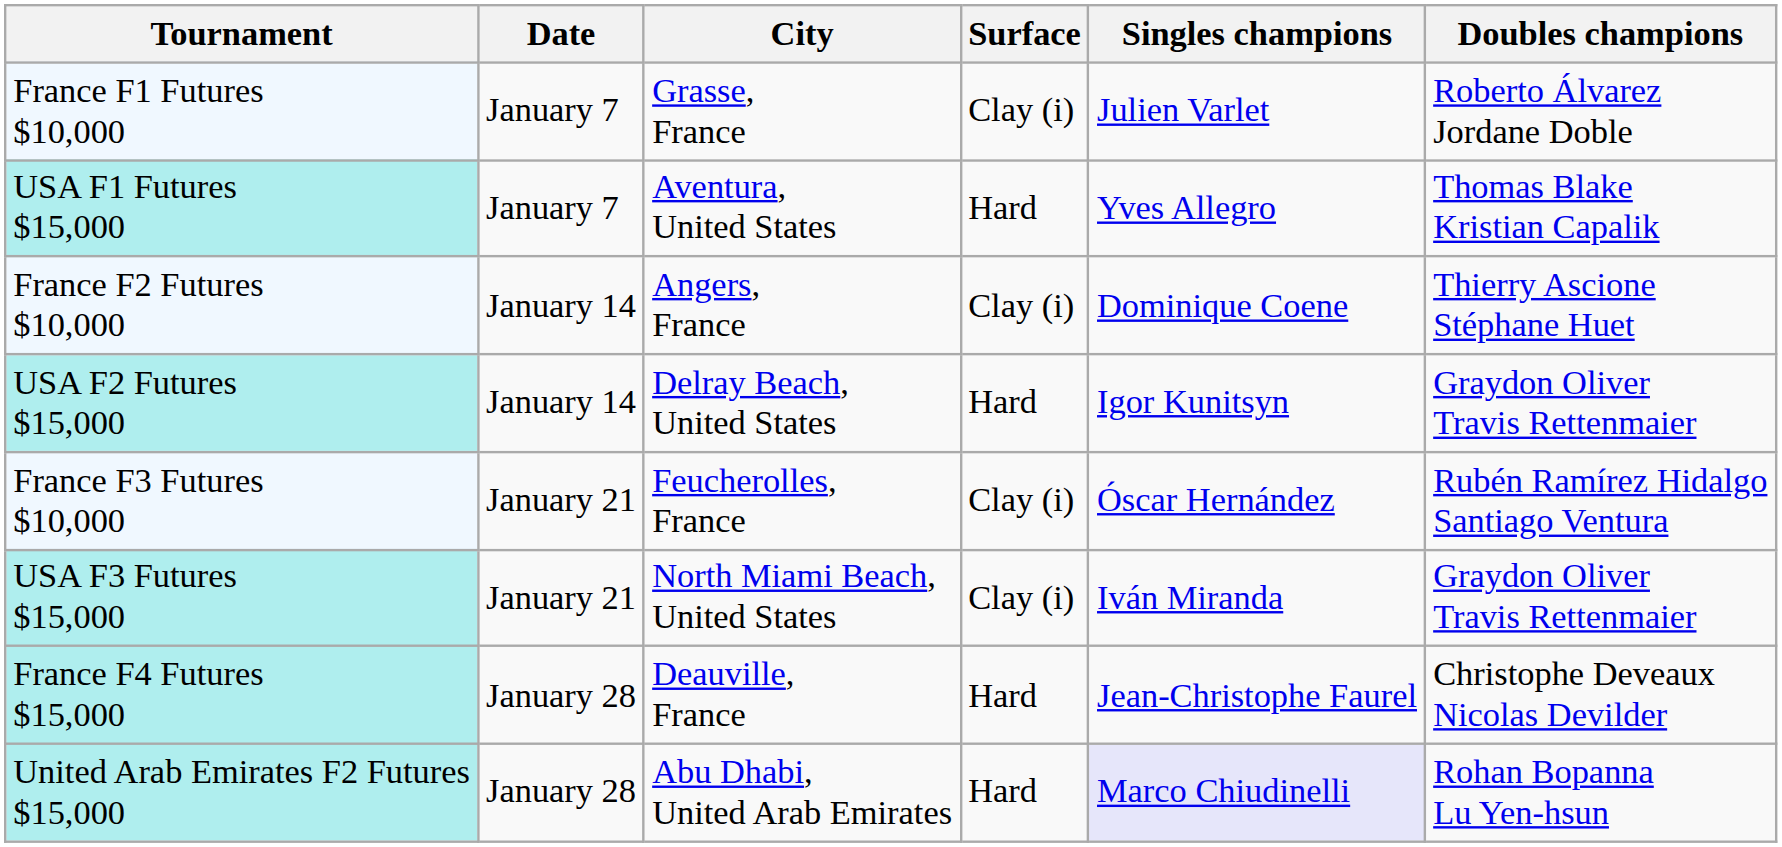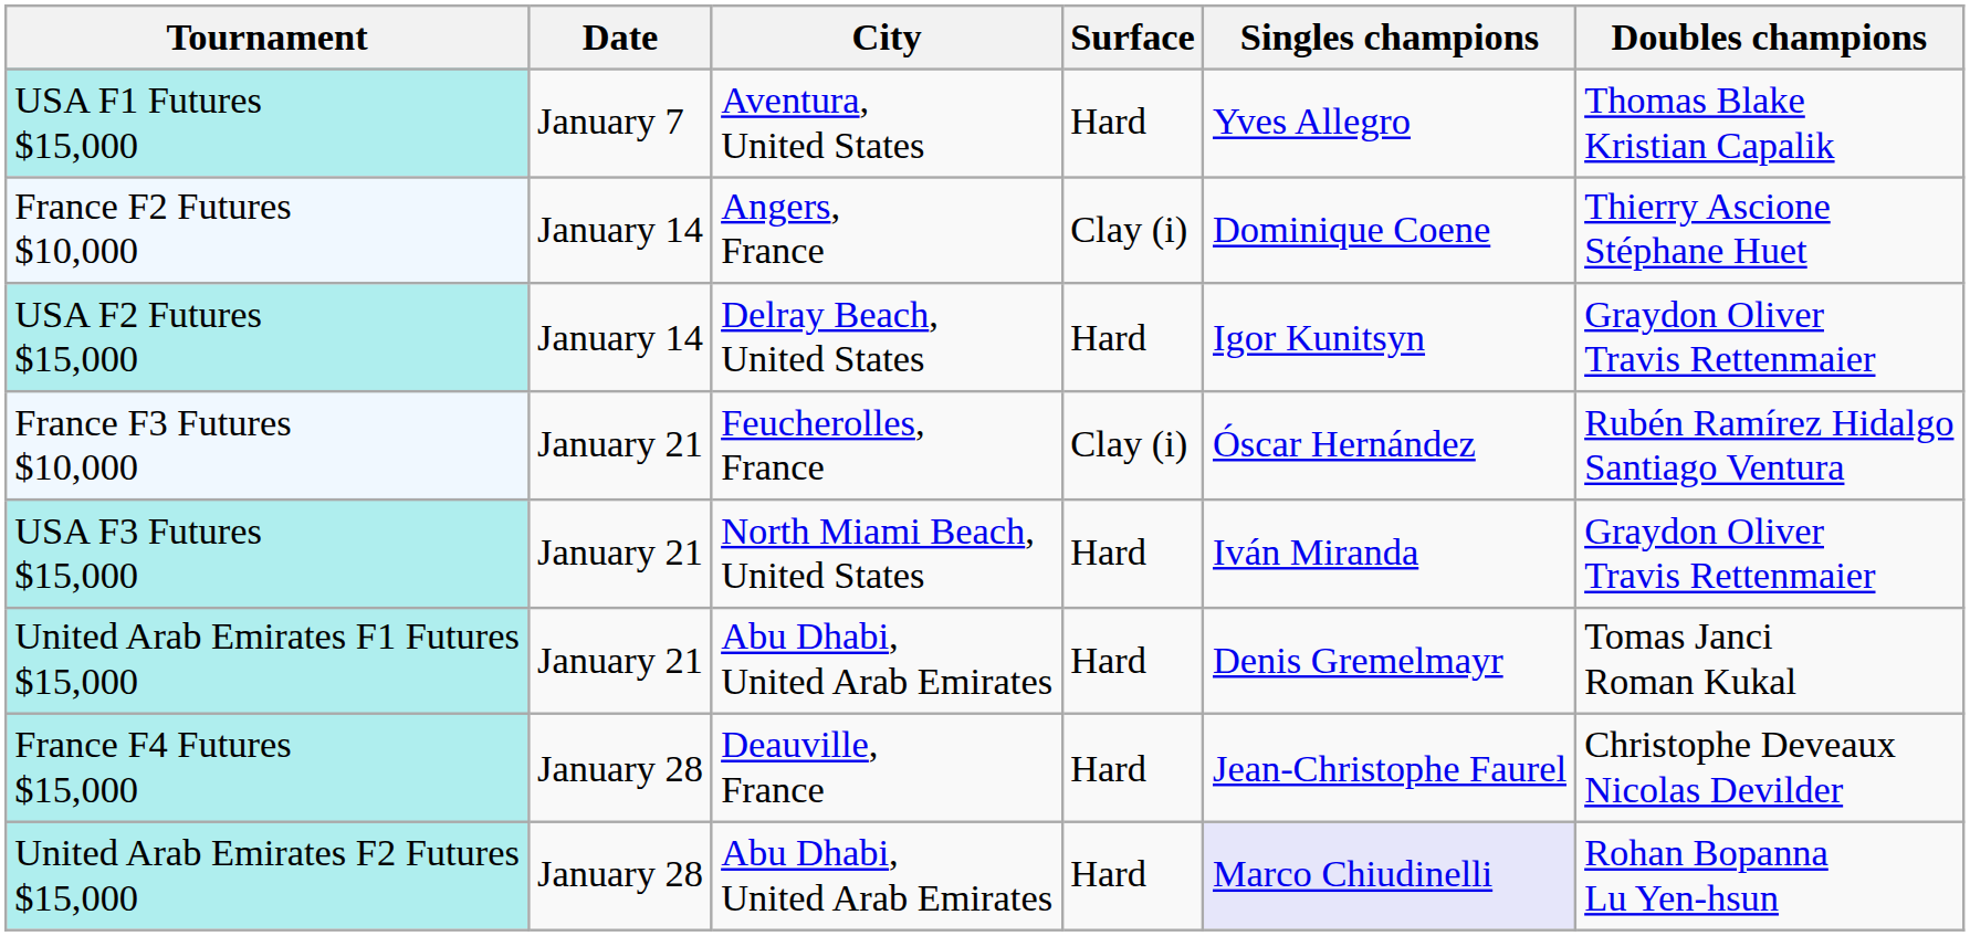- row: France F1 Futures $10,000 | January 7 | Grasse, France | Clay (i) | Julien Varlet | Roberto Álvarez Jordane Doble
USA F3 Futures $15,000 | Surface: Clay (i) -> Hard
+ row: United Arab Emirates F1 Futures $15,000 | January 21 | Abu Dhabi, United Arab Emirates | Hard | Denis Gremelmayr | Tomas Janci Roman Kukal
